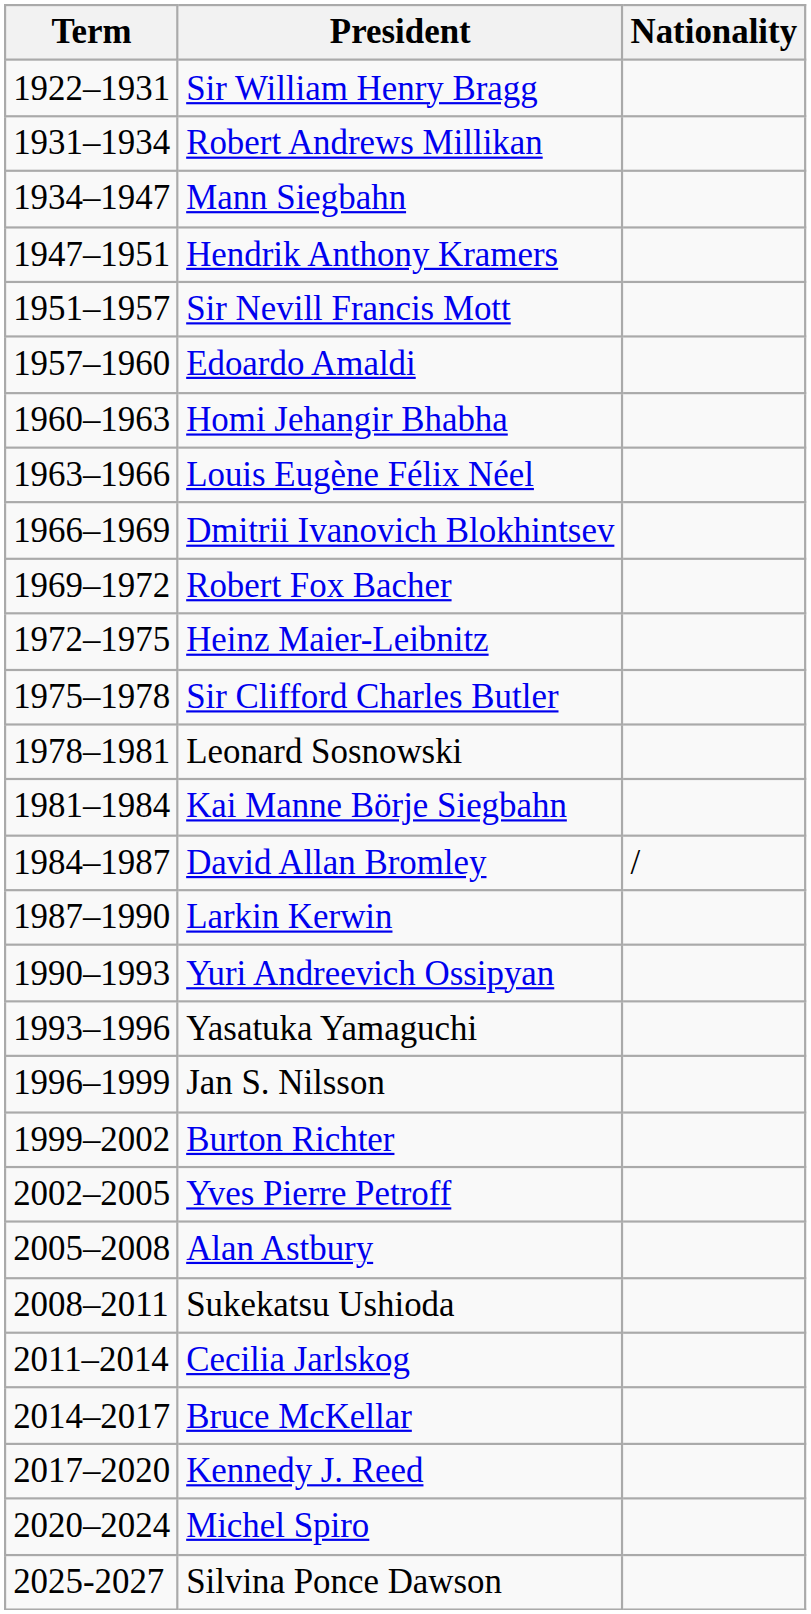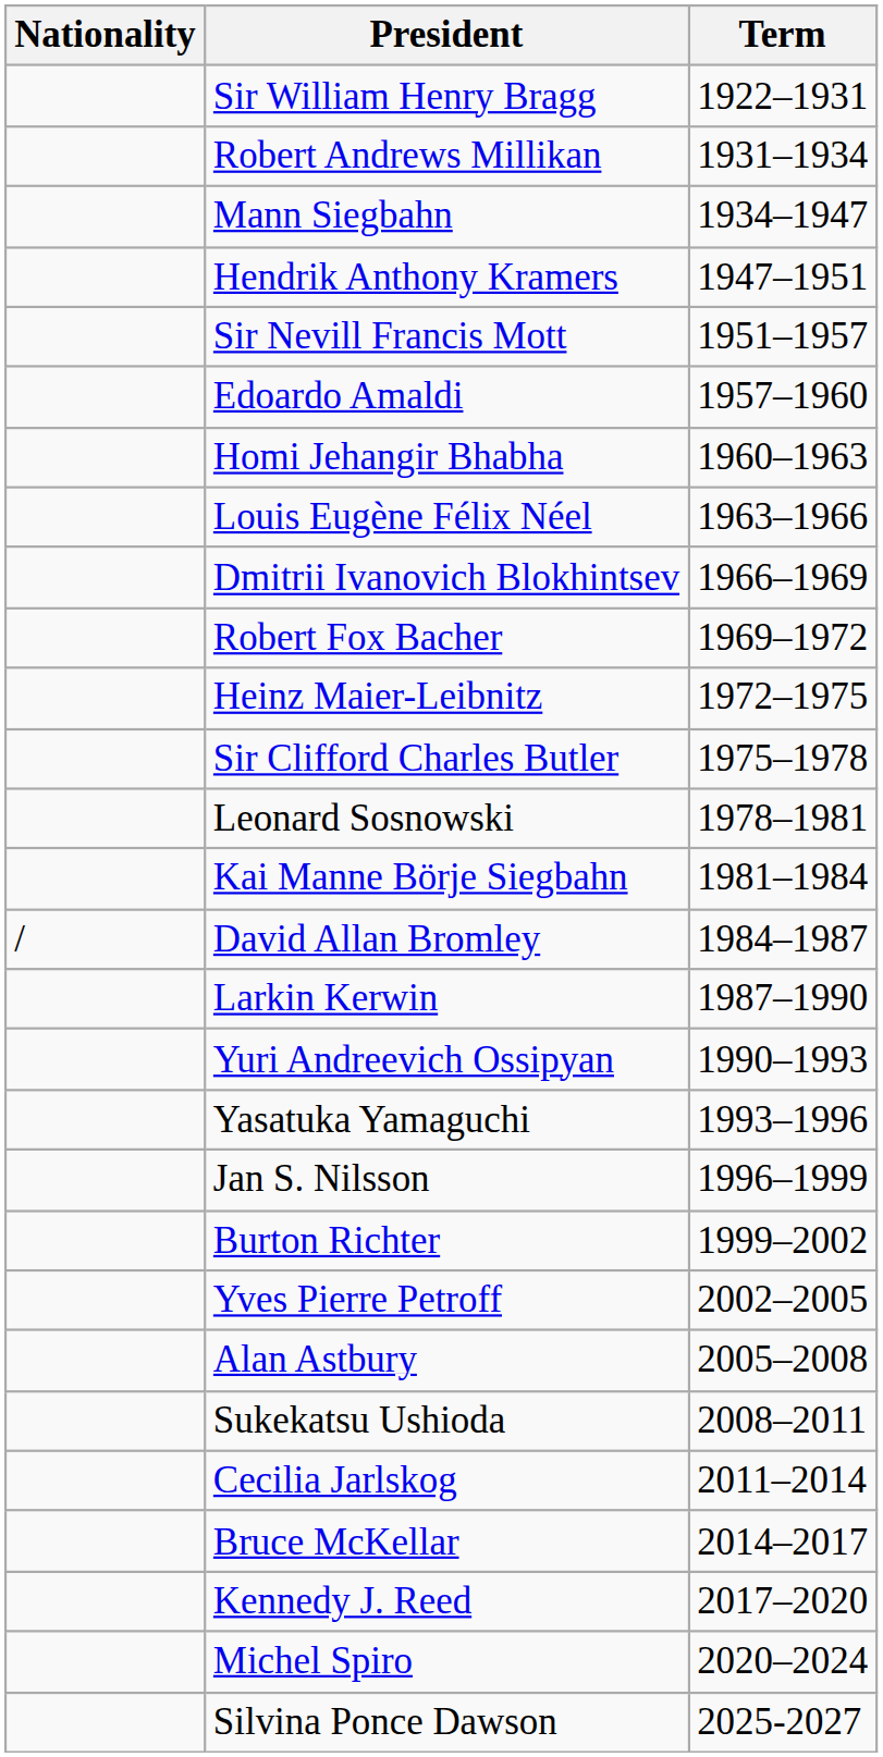columns swapped: Term <-> Nationality
